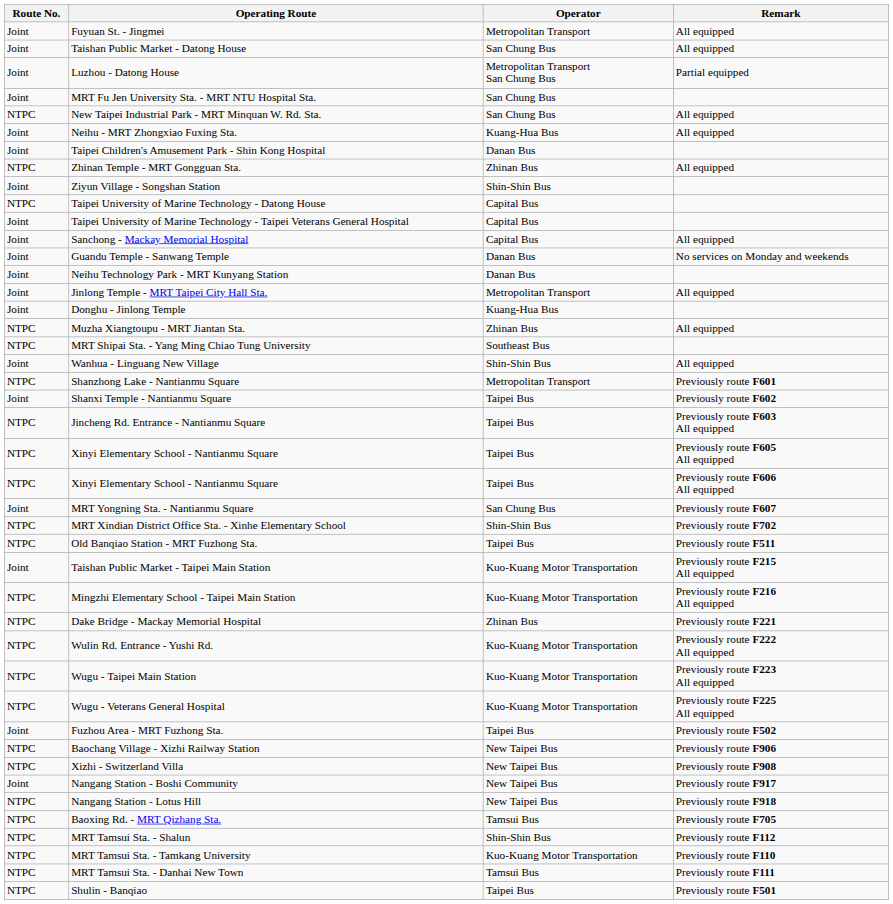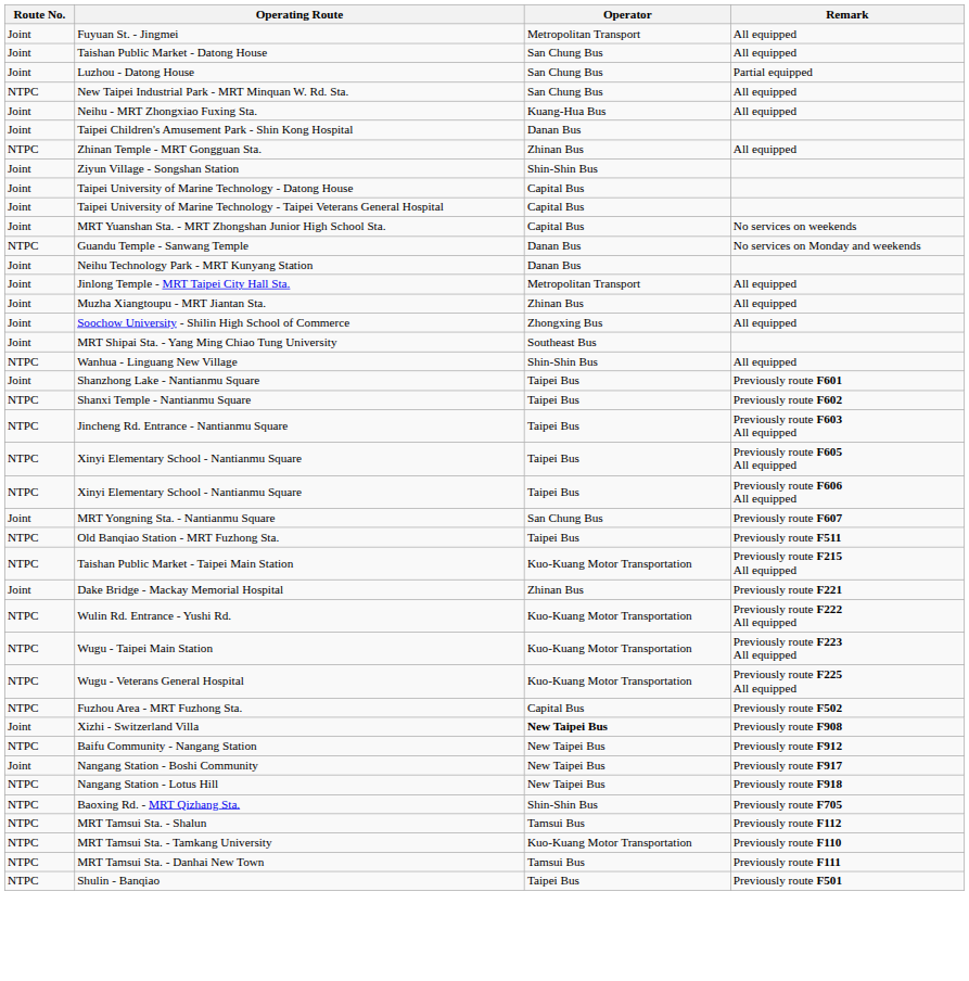Luzhou - Datong House | Operator: Metropolitan Transport San Chung Bus -> San Chung Bus
- row: Joint | MRT Fu Jen University Sta. - MRT NTU Hospital Sta. | San Chung Bus
Taipei University of Marine Technology - Datong House | Route No.: NTPC -> Joint
- row: Joint | Sanchong - Mackay Memorial Hospital | Capital Bus | All equipped
+ row: Joint | MRT Yuanshan Sta. - MRT Zhongshan Junior High School Sta. | Capital Bus | No services on weekends
Guandu Temple - Sanwang Temple | Route No.: Joint -> NTPC
- row: Joint | Donghu - Jinlong Temple | Kuang-Hua Bus
Muzha Xiangtoupu - MRT Jiantan Sta. | Route No.: NTPC -> Joint
+ row: Joint | Soochow University - Shilin High School of Commerce | Zhongxing Bus | All equipped
MRT Shipai Sta. - Yang Ming Chiao Tung University | Route No.: NTPC -> Joint
Wanhua - Linguang New Village | Route No.: Joint -> NTPC
Shanzhong Lake - Nantianmu Square | Route No.: NTPC -> Joint
Shanzhong Lake - Nantianmu Square | Operator: Metropolitan Transport -> Taipei Bus
Shanxi Temple - Nantianmu Square | Route No.: Joint -> NTPC
- row: NTPC | MRT Xindian District Office Sta. - Xinhe Elementary School | Shin-Shin Bus | Previously route F702
Taishan Public Market - Taipei Main Station | Route No.: Joint -> NTPC
- row: NTPC | Mingzhi Elementary School - Taipei Main Station | Kuo-Kuang Motor Transportation | Previously route F216 All equipped
Dake Bridge - Mackay Memorial Hospital | Route No.: NTPC -> Joint
Fuzhou Area - MRT Fuzhong Sta. | Route No.: Joint -> NTPC
Fuzhou Area - MRT Fuzhong Sta. | Operator: Taipei Bus -> Capital Bus
- row: NTPC | Baochang Village - Xizhi Railway Station | New Taipei Bus | Previously route F906
Xizhi - Switzerland Villa | Route No.: NTPC -> Joint
Xizhi - Switzerland Villa | Operator: normal -> bold
+ row: NTPC | Baifu Community - Nangang Station | New Taipei Bus | Previously route F912
Baoxing Rd. - MRT Qizhang Sta. | Operator: Tamsui Bus -> Shin-Shin Bus
MRT Tamsui Sta. - Shalun | Operator: Shin-Shin Bus -> Tamsui Bus
